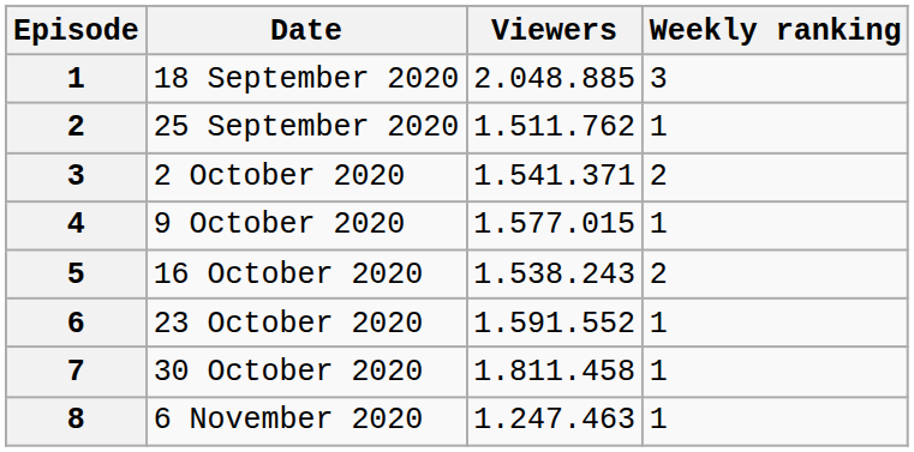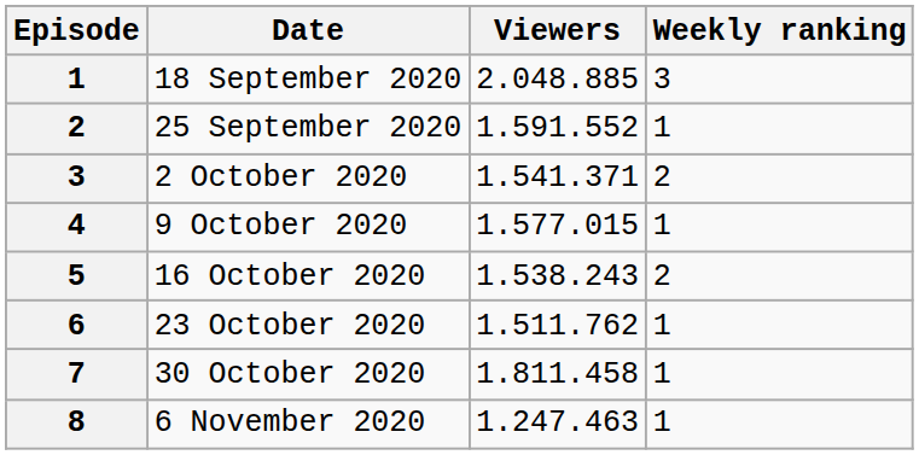25 September 2020 | Viewers: 1.511.762 -> 1.591.552
23 October 2020 | Viewers: 1.591.552 -> 1.511.762
